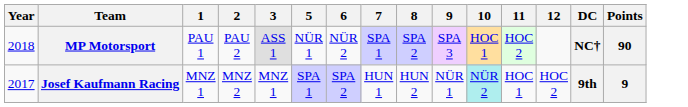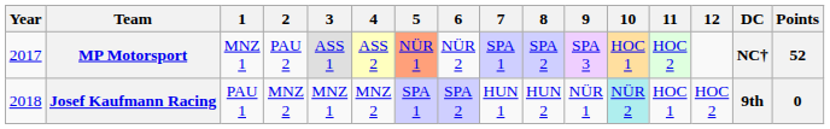+ column: 4 | ASS 2 | MNZ 2
MP Motorsport | Year: 2018 -> 2017
MP Motorsport | 1: PAU 1 -> MNZ 1
MP Motorsport | 5: no background -> lightsalmon background
MP Motorsport | Points: 90 -> 52
Josef Kaufmann Racing | Year: 2017 -> 2018
Josef Kaufmann Racing | 1: MNZ 1 -> PAU 1
Josef Kaufmann Racing | Points: 9 -> 0
